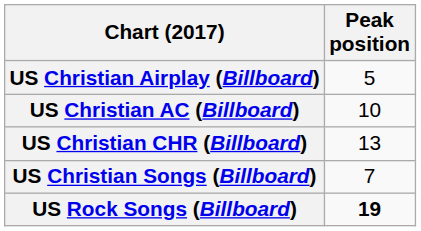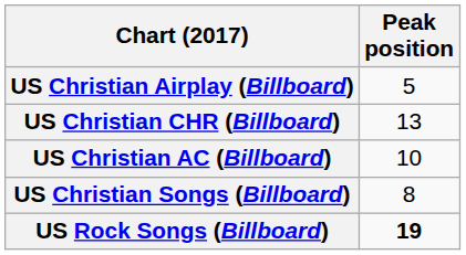rows swapped: US Christian AC (Billboard) <-> US Christian CHR (Billboard)
US Christian Songs (Billboard) | Peak position: 7 -> 8
